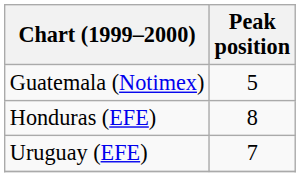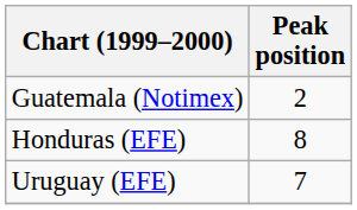Guatemala (Notimex) | Peak position: 5 -> 2
